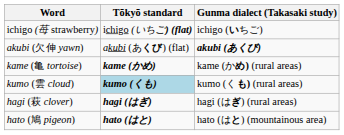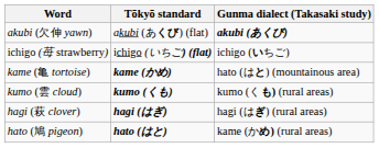rows swapped: akubi (欠伸 yawn) <-> ichigo (苺 strawberry)
kame (亀 tortoise) | Gunma dialect (Takasaki study): kame (かめ) (rural areas) -> hato (はと) (mountainous area)
kumo (雲 cloud) | Tōkyō standard: lightblue background -> no background
hato (鳩 pigeon) | Gunma dialect (Takasaki study): hato (はと) (mountainous area) -> kame (かめ) (rural areas)
